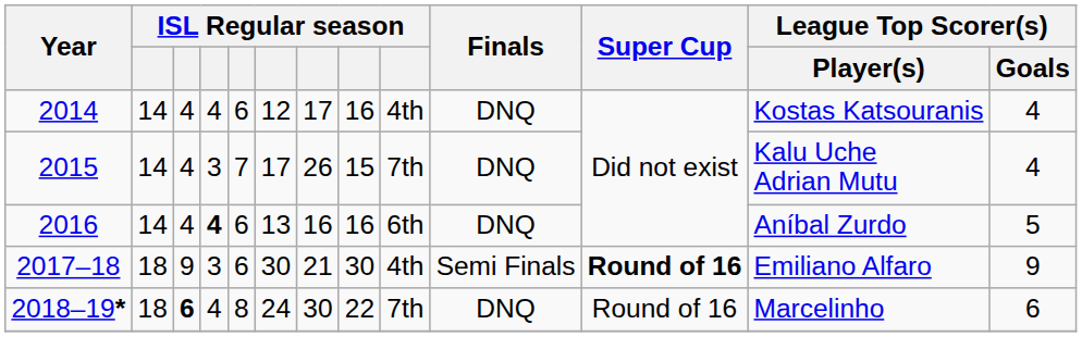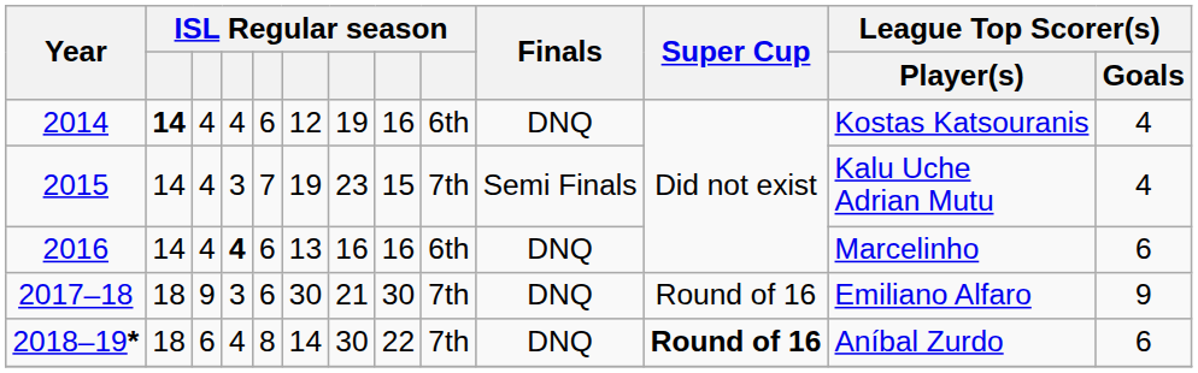2014 | column 2: normal -> bold
2014 | column 7: 17 -> 19
2014 | column 9: 4th -> 6th
2015 | column 6: 17 -> 19
2015 | column 7: 26 -> 23
2015 | Finals: DNQ -> Semi Finals
2016 | League Top Scorer(s) / Player(s): Aníbal Zurdo -> Marcelinho
2016 | League Top Scorer(s) / Goals: 5 -> 6
2017–18 | column 9: 4th -> 7th
2017–18 | Finals: Semi Finals -> DNQ
2017–18 | Super Cup: bold -> normal
2018–19* | column 3: bold -> normal
2018–19* | column 6: 24 -> 14
2018–19* | Super Cup: normal -> bold
2018–19* | League Top Scorer(s) / Player(s): Marcelinho -> Aníbal Zurdo
